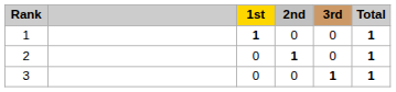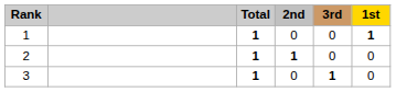columns swapped: 1st <-> Total
